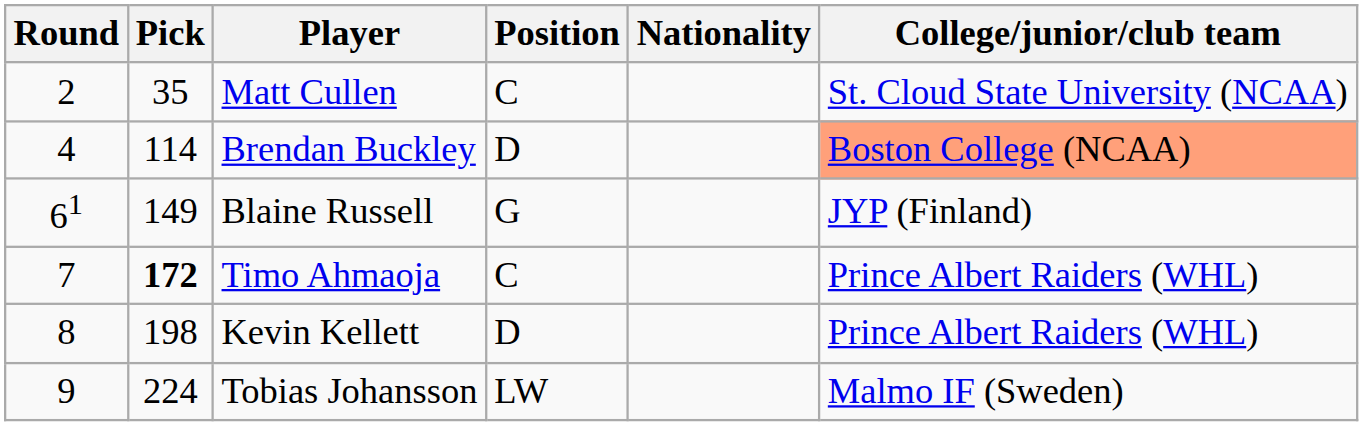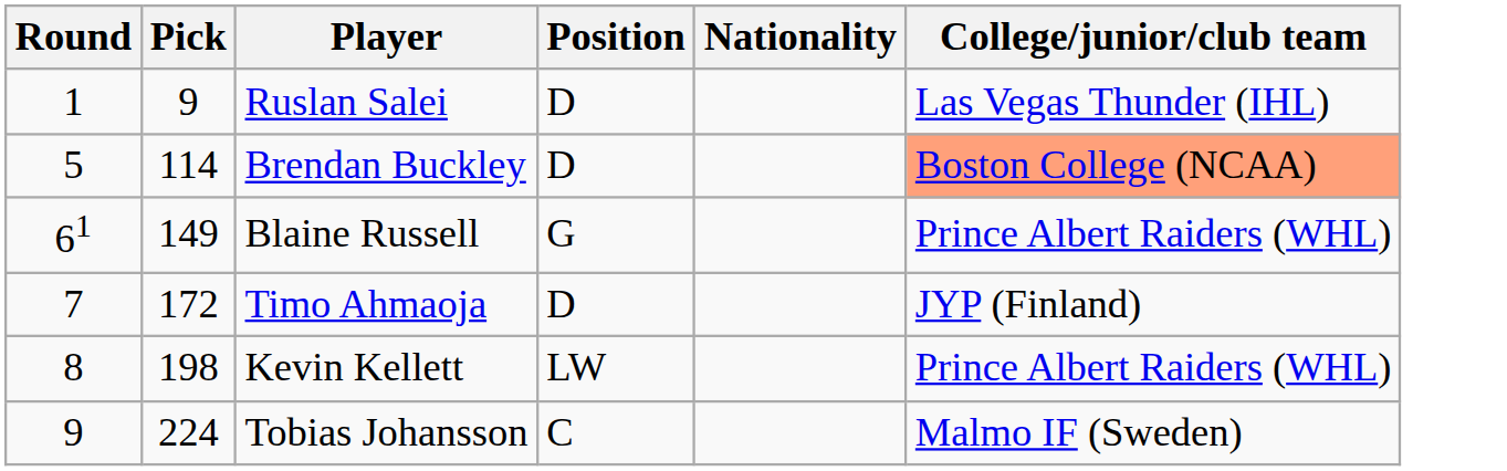+ row: 1 | 9 | Ruslan Salei | D | Las Vegas Thunder (IHL)
- row: 2 | 35 | Matt Cullen | C | St. Cloud State University (NCAA)
Brendan Buckley | Round: 4 -> 5
Blaine Russell | College/junior/club team: JYP (Finland) -> Prince Albert Raiders (WHL)
Timo Ahmaoja | Pick: bold -> normal
Timo Ahmaoja | Position: C -> D
Timo Ahmaoja | College/junior/club team: Prince Albert Raiders (WHL) -> JYP (Finland)
Kevin Kellett | Position: D -> LW
Tobias Johansson | Position: LW -> C
